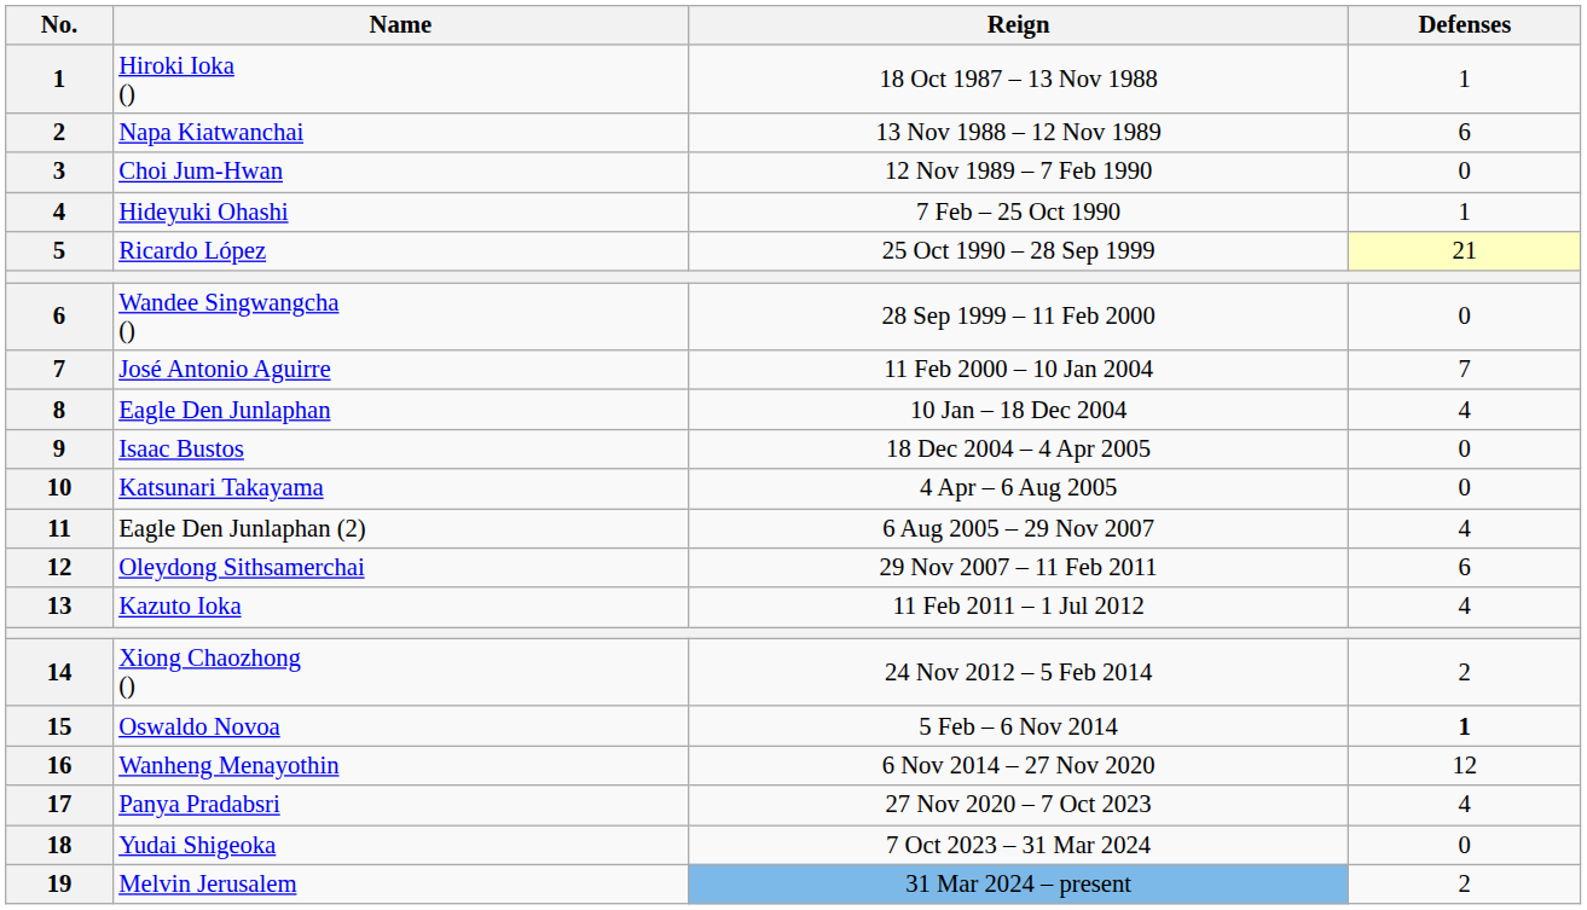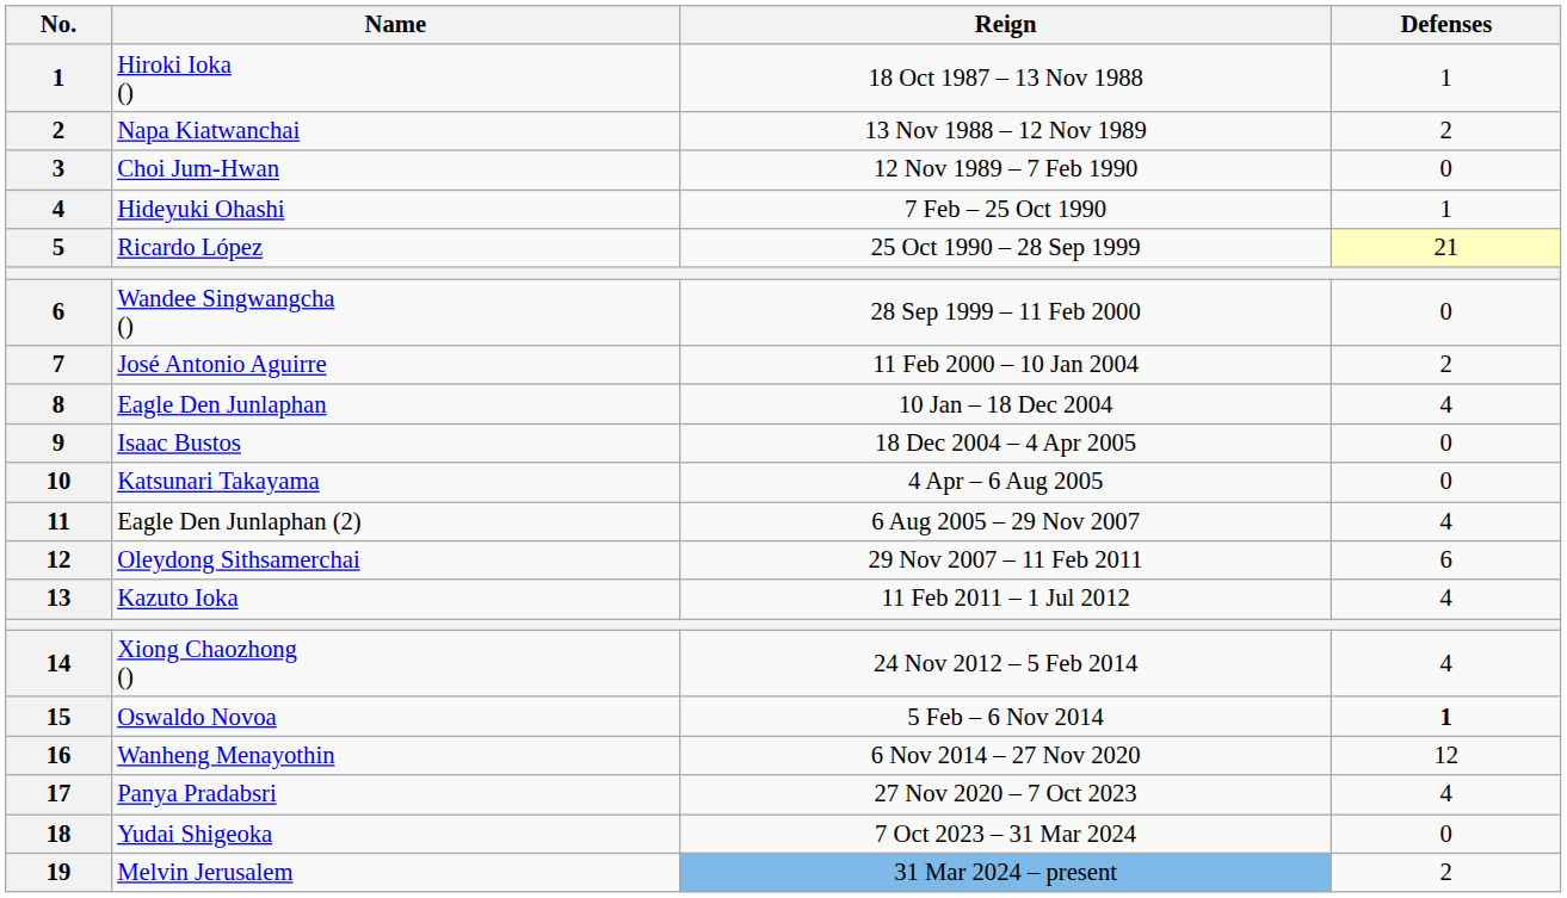Napa Kiatwanchai | Defenses: 6 -> 2
José Antonio Aguirre | Defenses: 7 -> 2
Xiong Chaozhong () | Defenses: 2 -> 4
